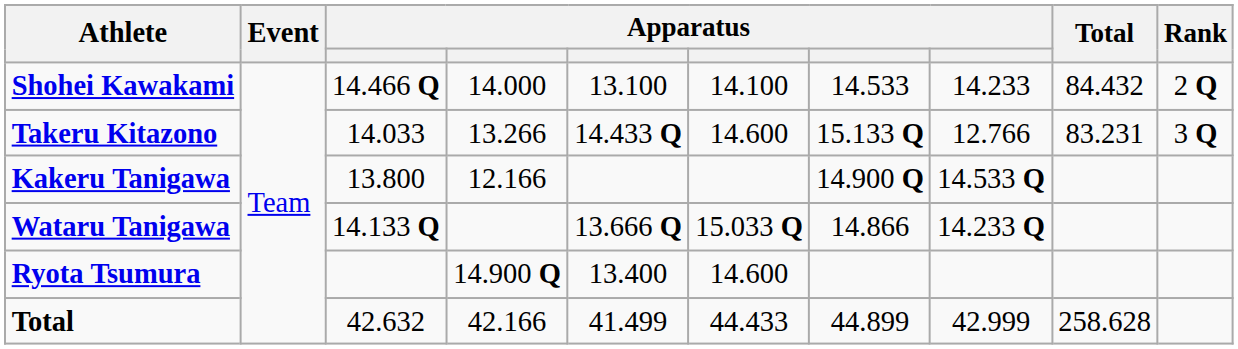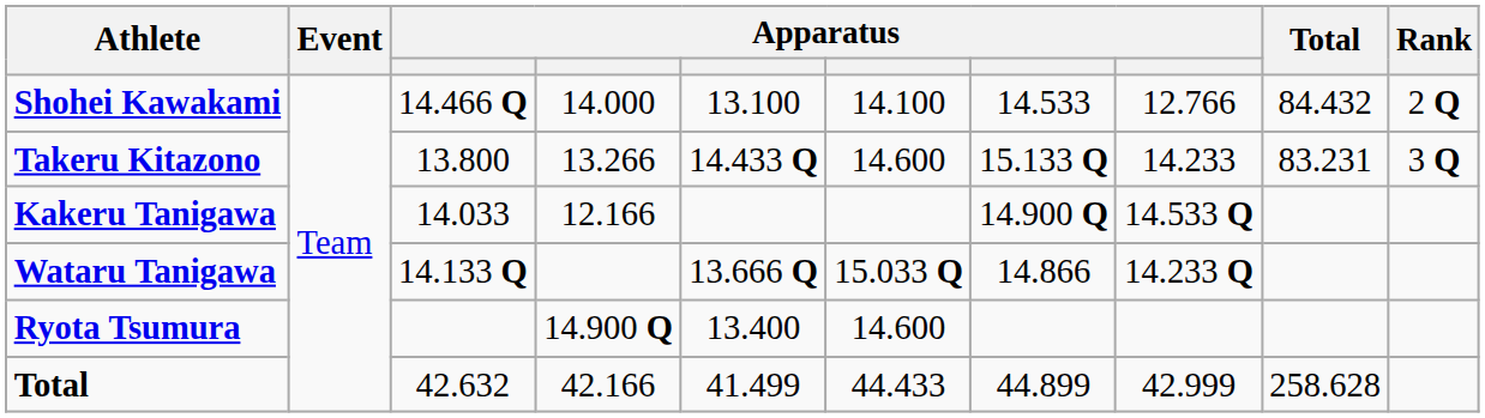Shohei Kawakami | column 8: 14.233 -> 12.766
Takeru Kitazono | column 3: 14.033 -> 13.800
Takeru Kitazono | column 8: 12.766 -> 14.233
Kakeru Tanigawa | column 3: 13.800 -> 14.033
